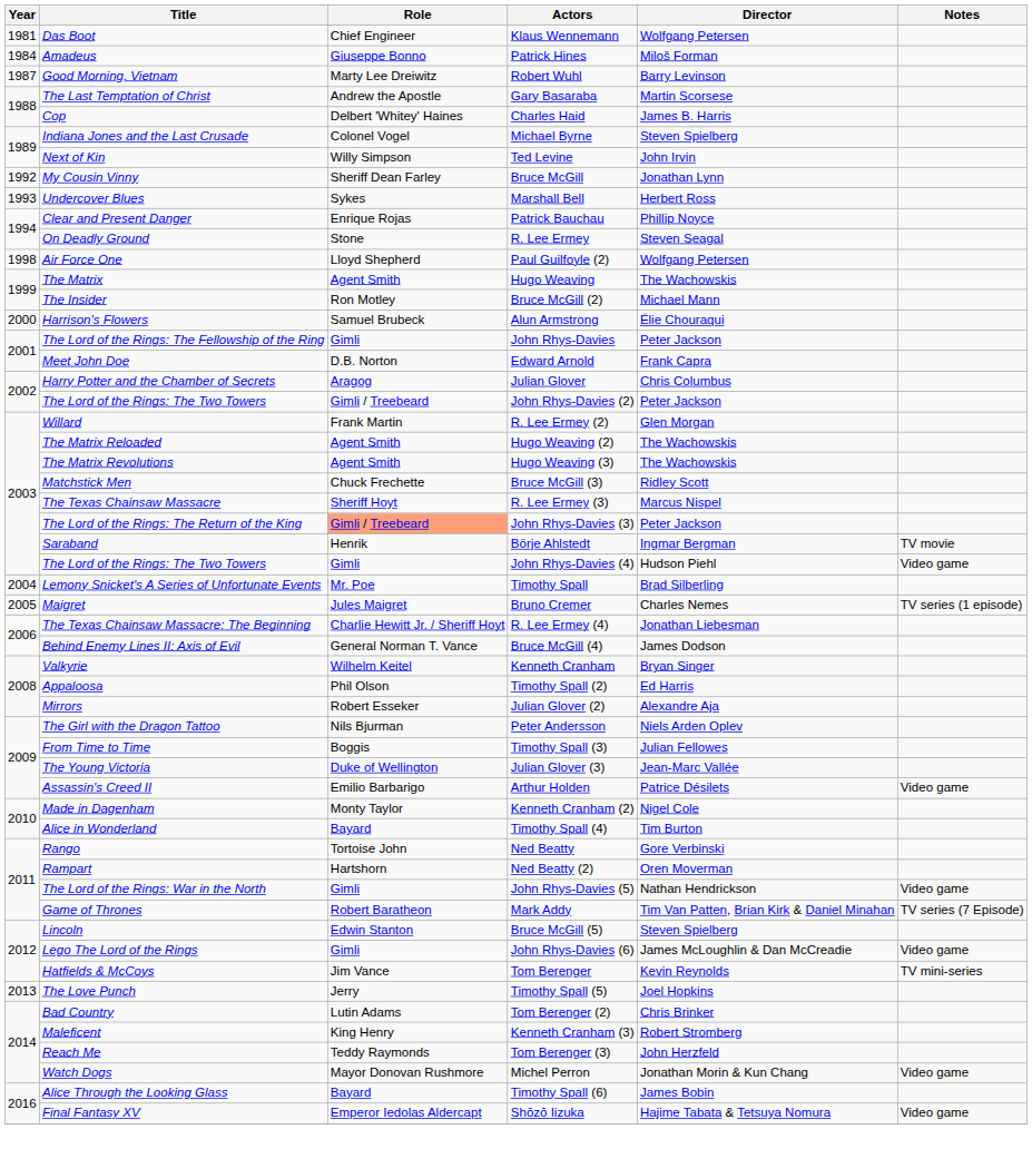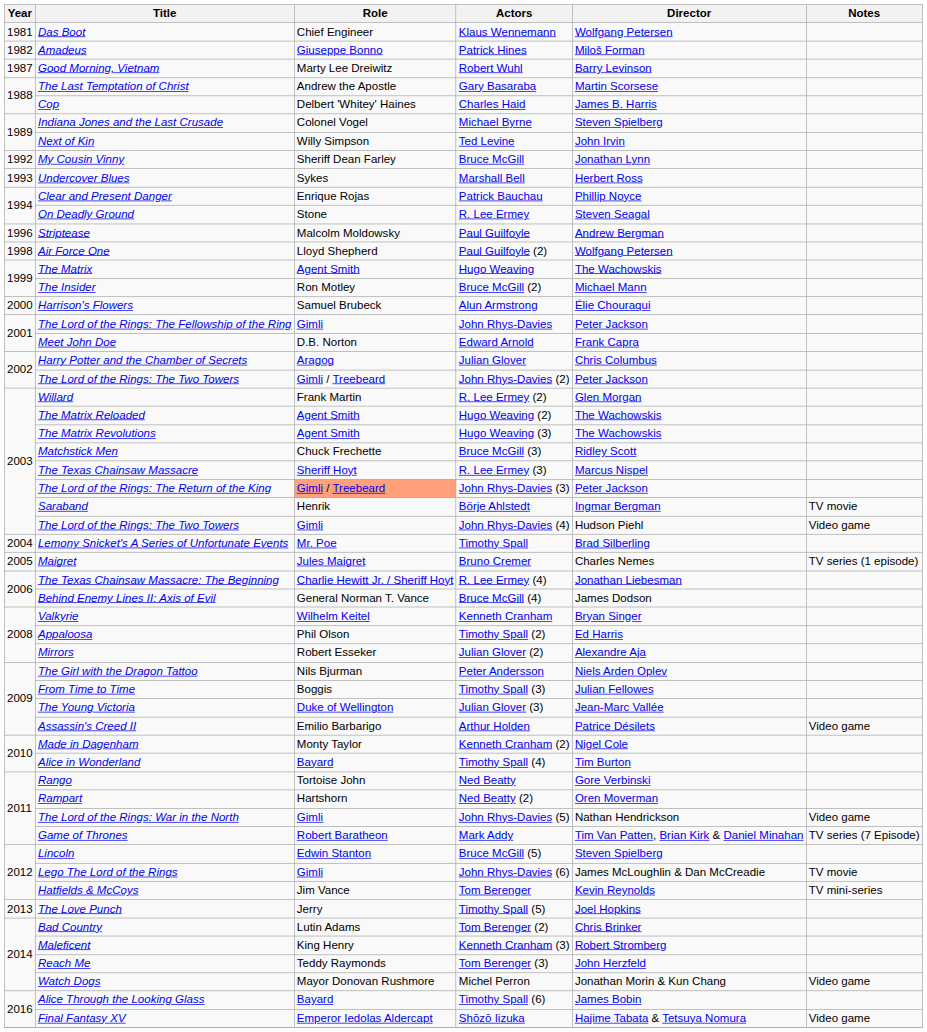Patrick Hines | Year: 1984 -> 1982
+ row: 1996 | Striptease | Malcolm Moldowsky | Paul Guilfoyle | Andrew Bergman
John Rhys-Davies (6) | Notes: Video game -> TV movie
